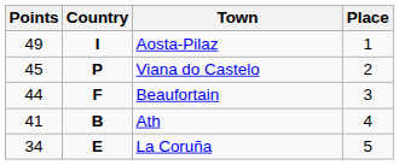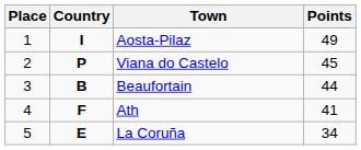columns swapped: Place <-> Points
Beaufortain | Country: F -> B
Ath | Country: B -> F
